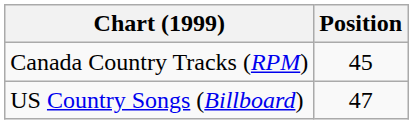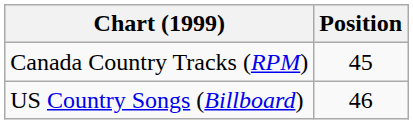US Country Songs (Billboard) | Position: 47 -> 46
